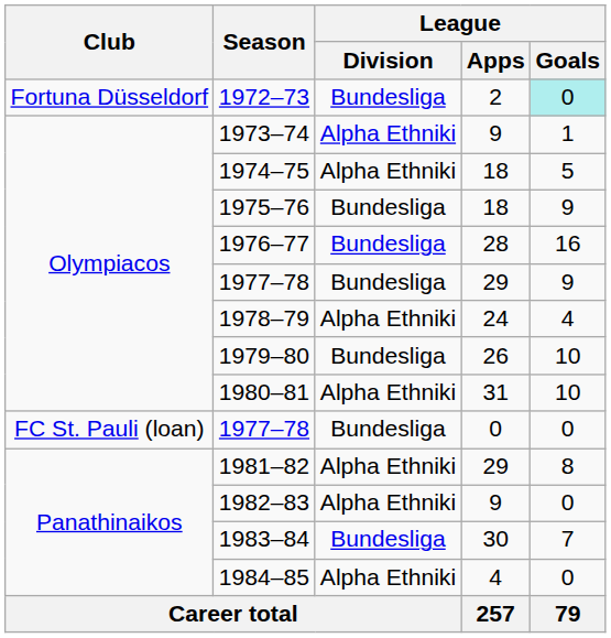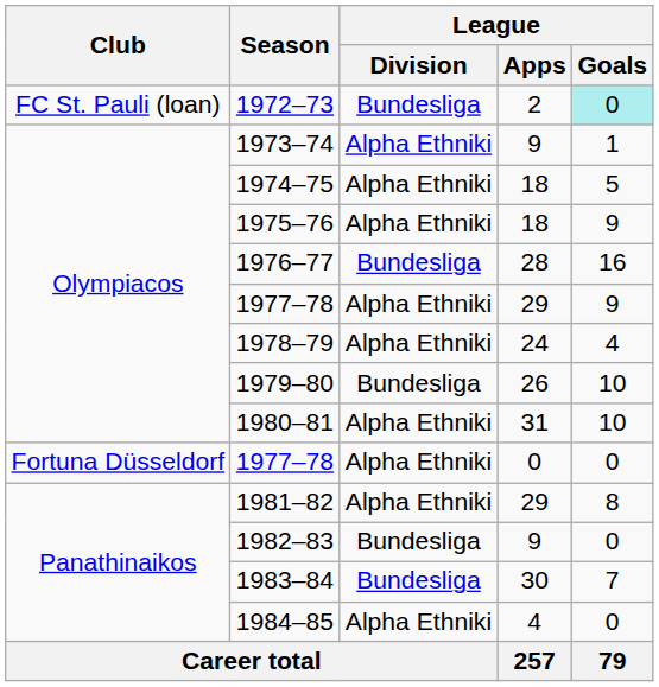1972–73 | Club: Fortuna Düsseldorf -> FC St. Pauli (loan)
1975–76 | League / Division: Bundesliga -> Alpha Ethniki
1977–78 / 29 | League / Division: Bundesliga -> Alpha Ethniki
1977–78 / 0 | Club: FC St. Pauli (loan) -> Fortuna Düsseldorf
1977–78 / 0 | League / Division: Bundesliga -> Alpha Ethniki
1982–83 | League / Division: Alpha Ethniki -> Bundesliga
